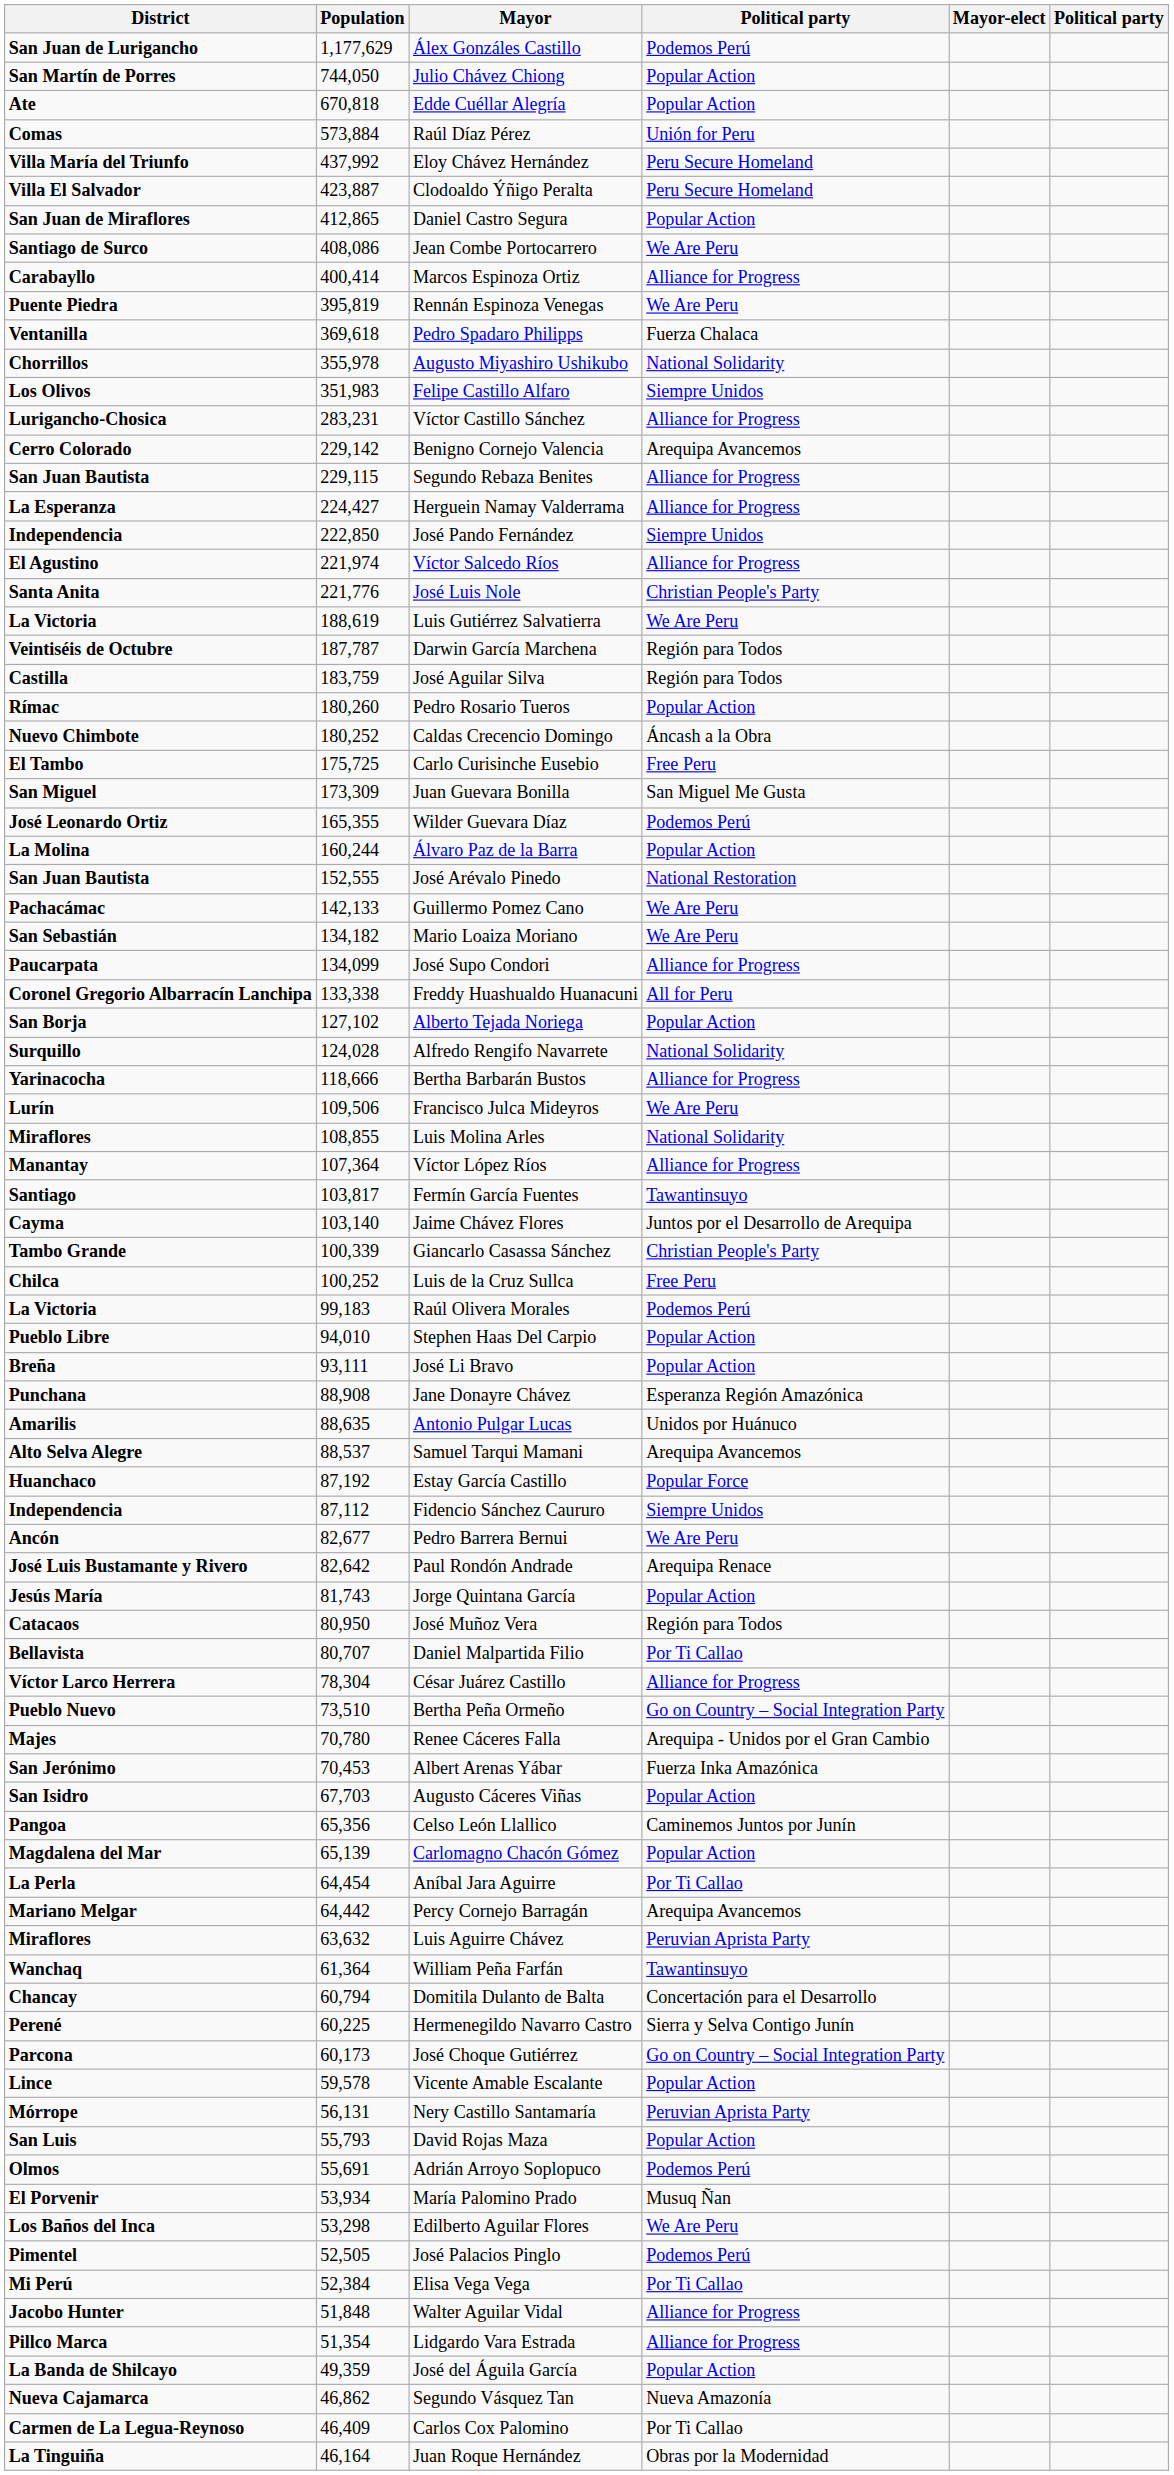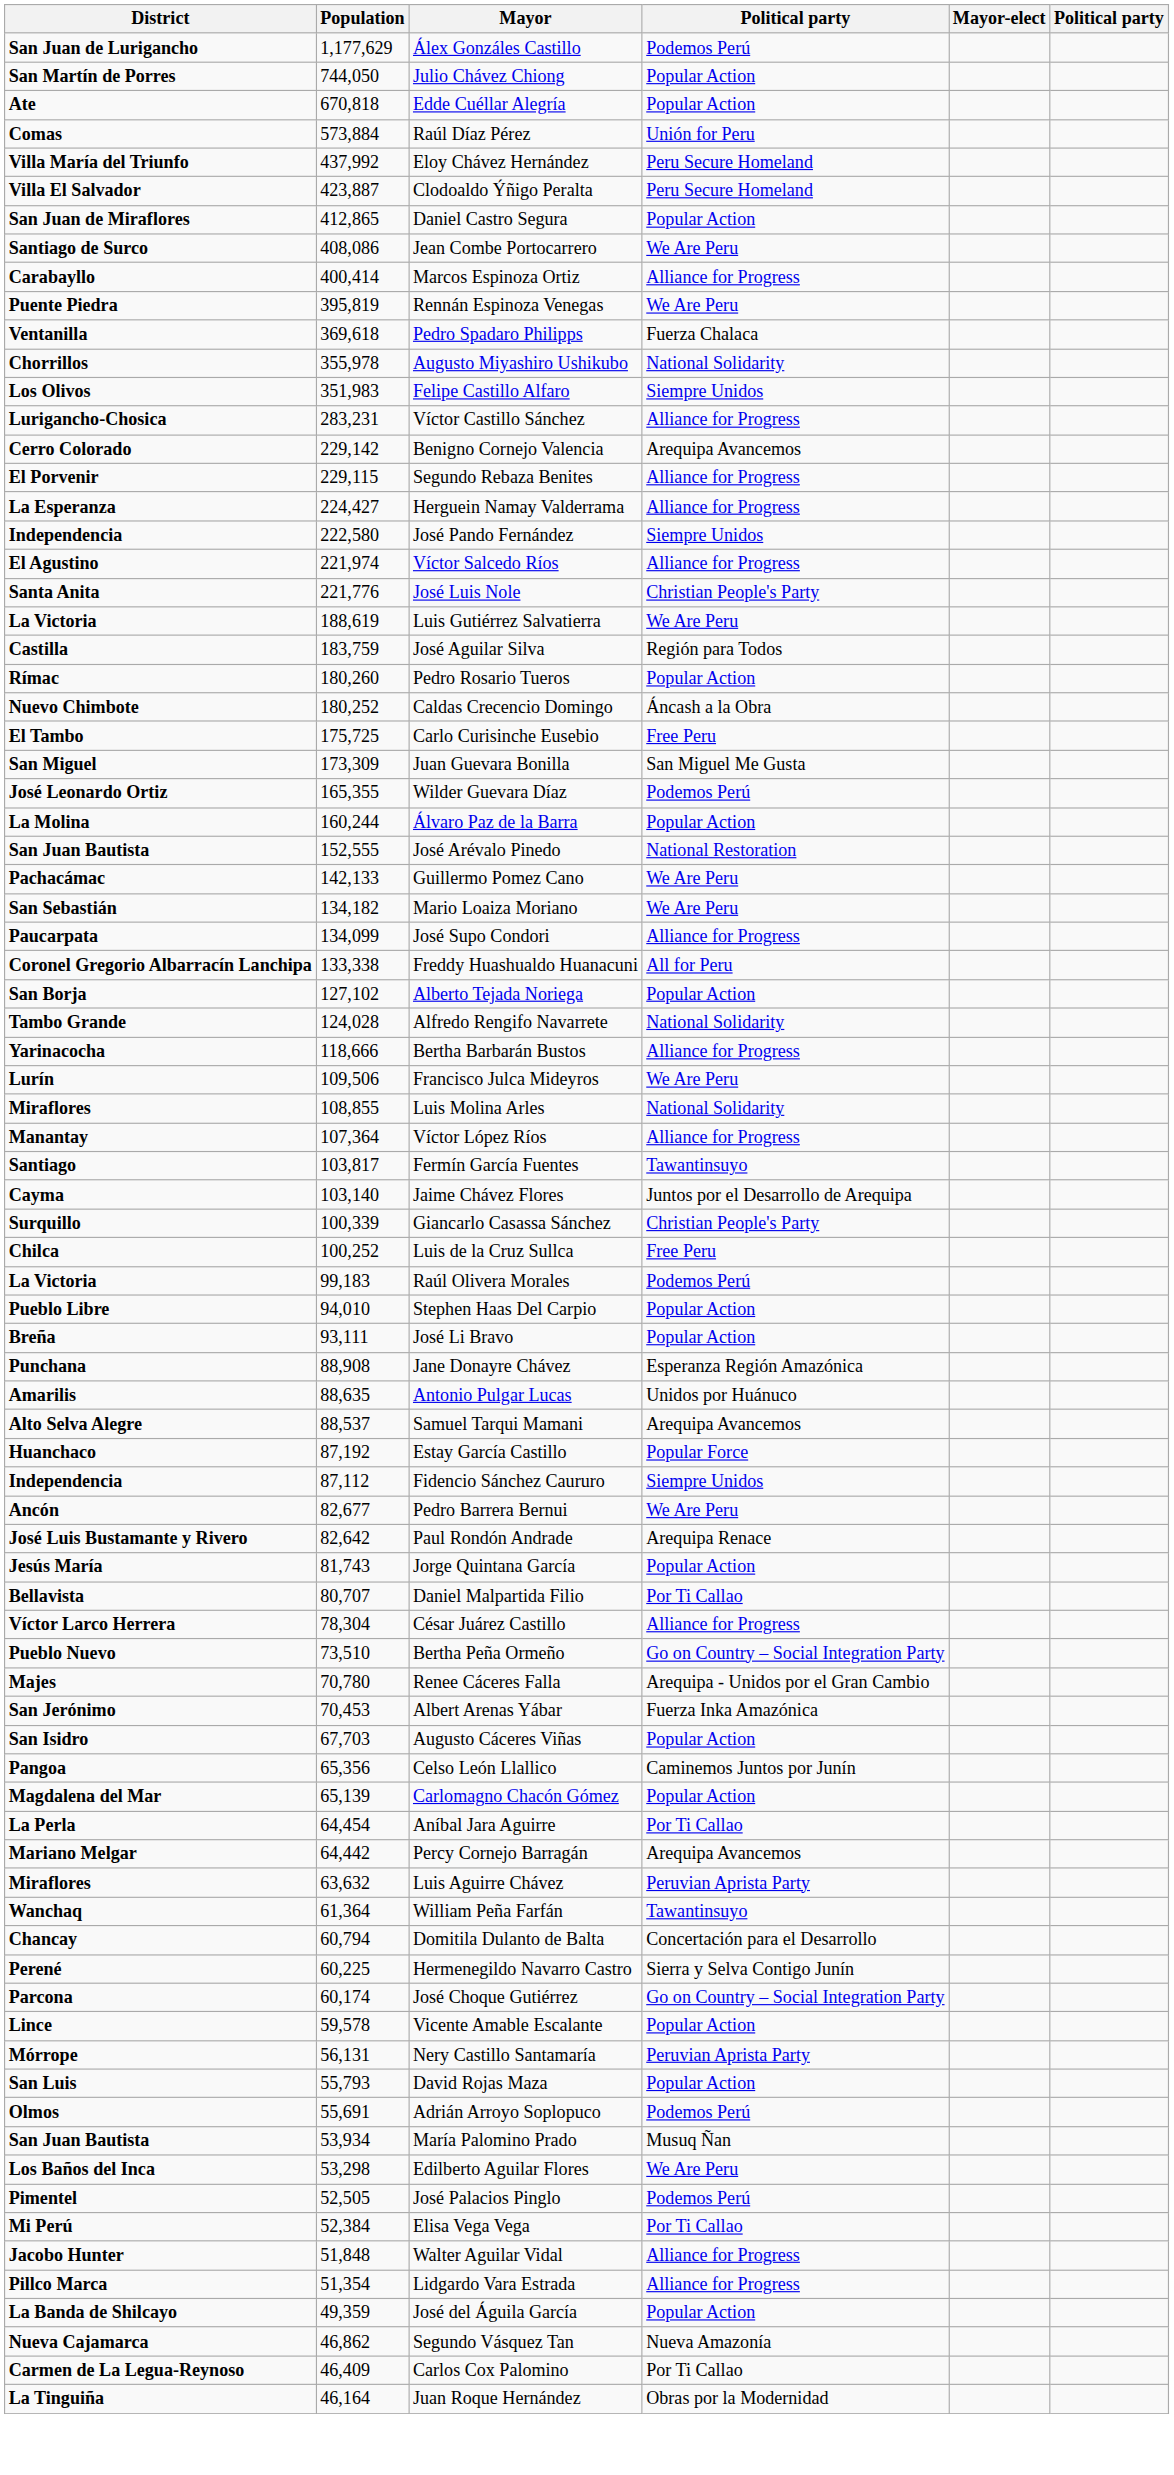Segundo Rebaza Benites | District: San Juan Bautista -> El Porvenir
José Pando Fernández | Population: 222,850 -> 222,580
- row: Veintiséis de Octubre | 187,787 | Darwin García Marchena | Región para Todos
Alfredo Rengifo Navarrete | District: Surquillo -> Tambo Grande
Giancarlo Casassa Sánchez | District: Tambo Grande -> Surquillo
- row: Catacaos | 80,950 | José Muñoz Vera | Región para Todos
José Choque Gutiérrez | Population: 60,173 -> 60,174
María Palomino Prado | District: El Porvenir -> San Juan Bautista
